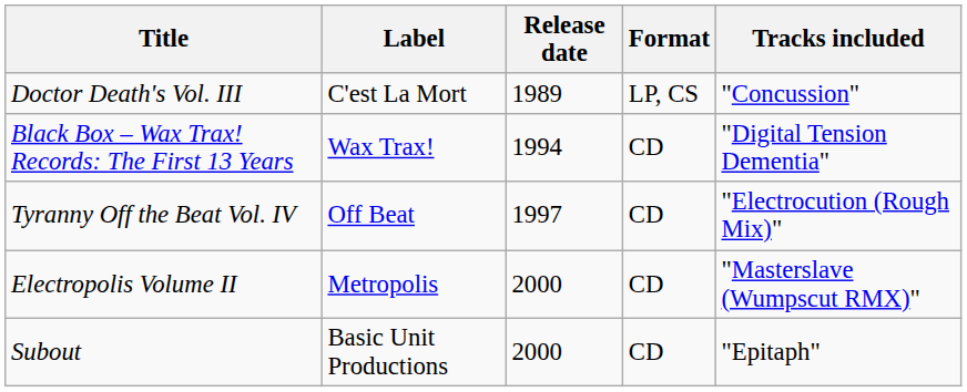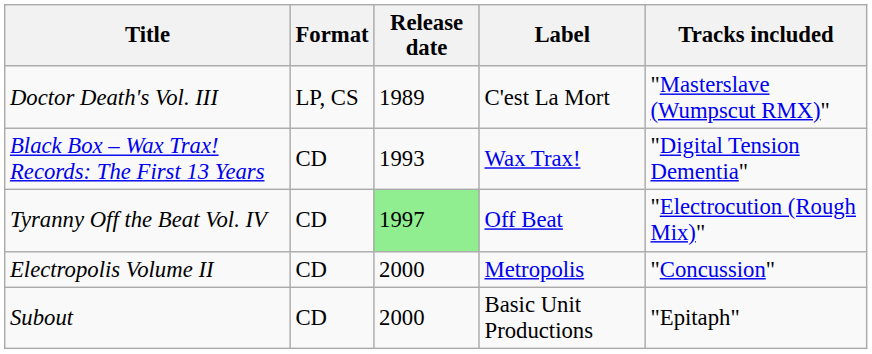columns swapped: Label <-> Format
Doctor Death's Vol. III | Tracks included: "Concussion" -> "Masterslave (Wumpscut RMX)"
Black Box – Wax Trax! Records: The First 13 Years | Release date: 1994 -> 1993
Tyranny Off the Beat Vol. IV | Release date: no background -> lightgreen background
Electropolis Volume II | Tracks included: "Masterslave (Wumpscut RMX)" -> "Concussion"
